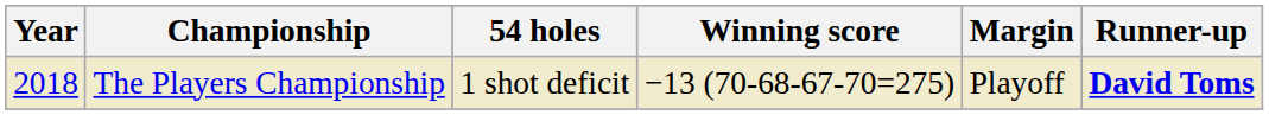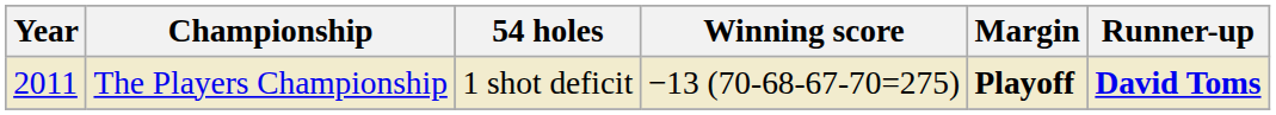The Players Championship | Year: 2018 -> 2011
The Players Championship | Margin: normal -> bold
